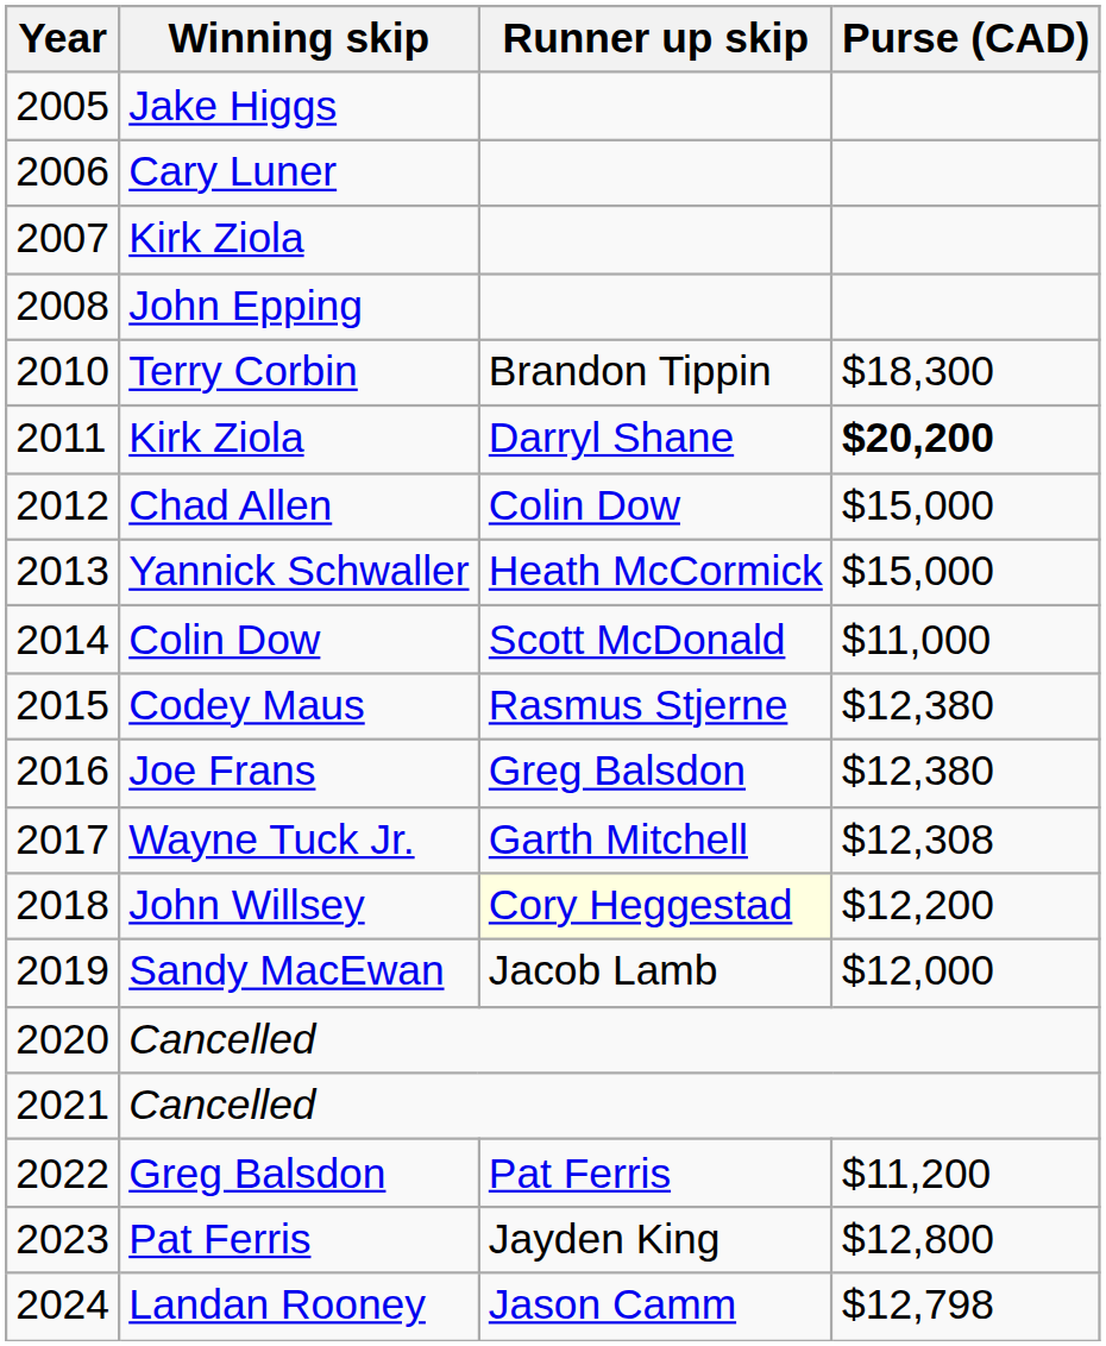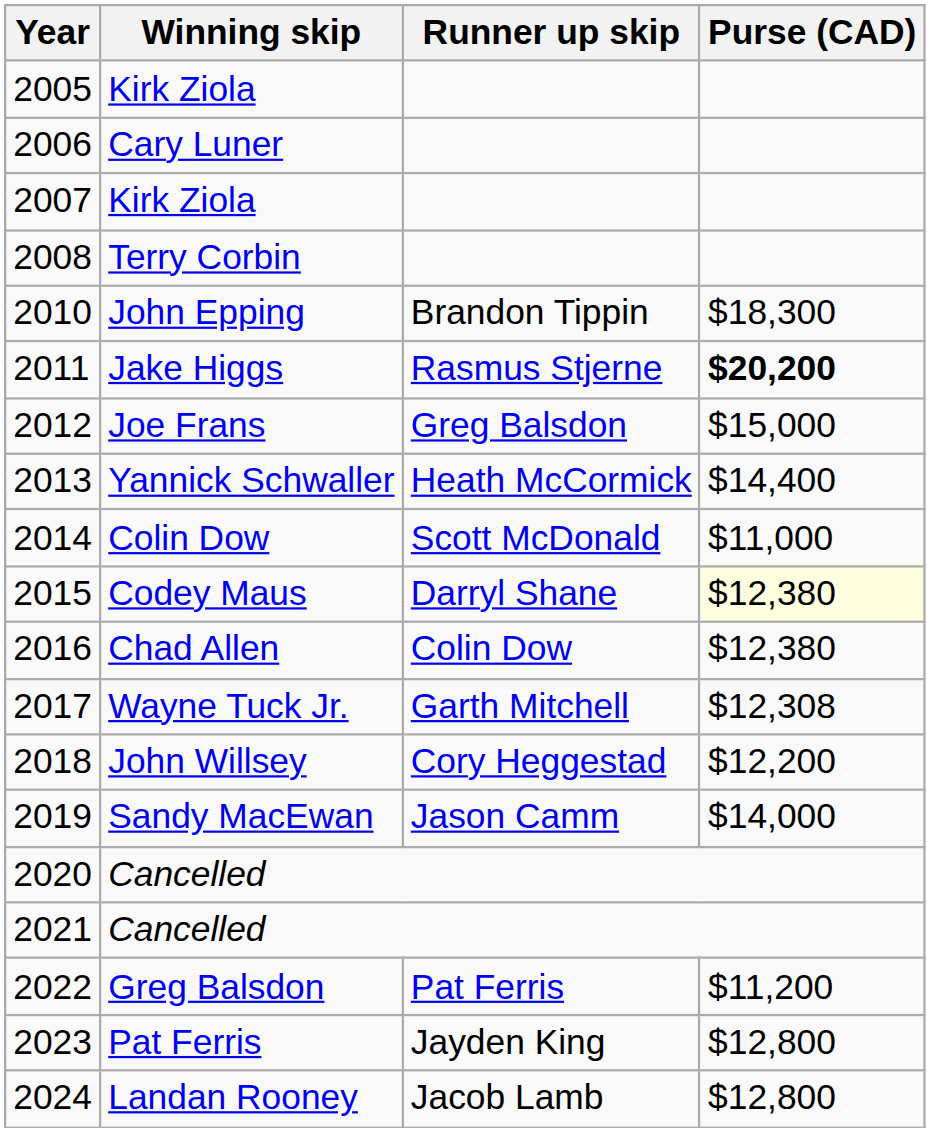2005 | Winning skip: Jake Higgs -> Kirk Ziola
2008 | Winning skip: John Epping -> Terry Corbin
2010 | Winning skip: Terry Corbin -> John Epping
2011 | Winning skip: Kirk Ziola -> Jake Higgs
2011 | Runner up skip: Darryl Shane -> Rasmus Stjerne
2012 | Winning skip: Chad Allen -> Joe Frans
2012 | Runner up skip: Colin Dow -> Greg Balsdon
2013 | Purse (CAD): $15,000 -> $14,400
2015 | Runner up skip: Rasmus Stjerne -> Darryl Shane
2015 | Purse (CAD): no background -> lightyellow background
2016 | Winning skip: Joe Frans -> Chad Allen
2016 | Runner up skip: Greg Balsdon -> Colin Dow
2018 | Runner up skip: lightyellow background -> no background
2019 | Runner up skip: Jacob Lamb -> Jason Camm
2019 | Purse (CAD): $12,000 -> $14,000
2024 | Runner up skip: Jason Camm -> Jacob Lamb
2024 | Purse (CAD): $12,798 -> $12,800
